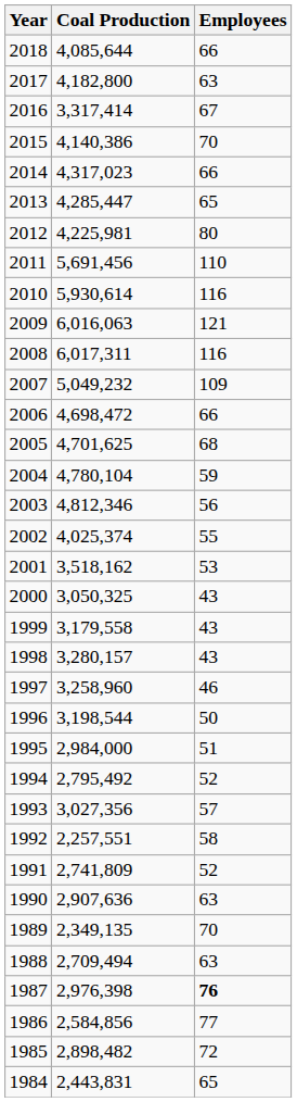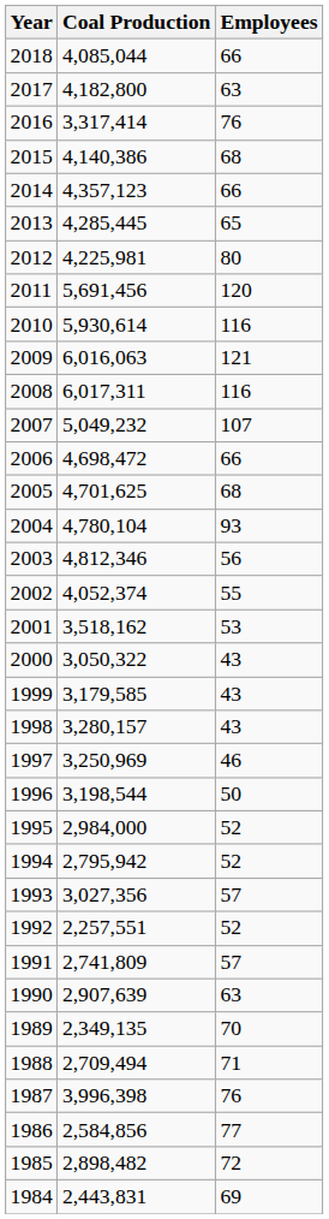2018 | Coal Production: 4,085,644 -> 4,085,044
2016 | Employees: 67 -> 76
2015 | Employees: 70 -> 68
2014 | Coal Production: 4,317,023 -> 4,357,123
2013 | Coal Production: 4,285,447 -> 4,285,445
2011 | Employees: 110 -> 120
2007 | Employees: 109 -> 107
2004 | Employees: 59 -> 93
2002 | Coal Production: 4,025,374 -> 4,052,374
2000 | Coal Production: 3,050,325 -> 3,050,322
1999 | Coal Production: 3,179,558 -> 3,179,585
1997 | Coal Production: 3,258,960 -> 3,250,969
1995 | Employees: 51 -> 52
1994 | Coal Production: 2,795,492 -> 2,795,942
1992 | Employees: 58 -> 52
1991 | Employees: 52 -> 57
1990 | Coal Production: 2,907,636 -> 2,907,639
1988 | Employees: 63 -> 71
1987 | Coal Production: 2,976,398 -> 3,996,398
1987 | Employees: bold -> normal
1984 | Employees: 65 -> 69
